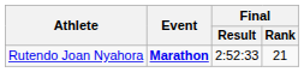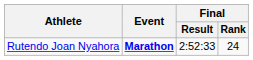Rutendo Joan Nyahora | Final / Rank: 21 -> 24
